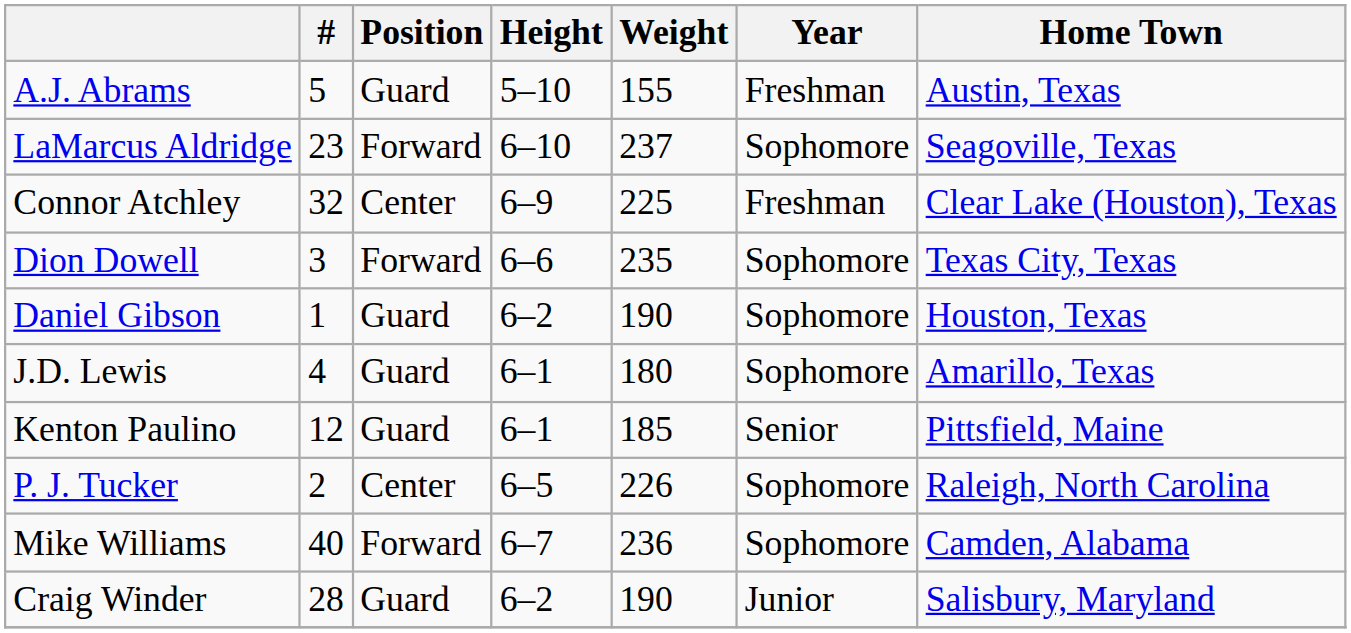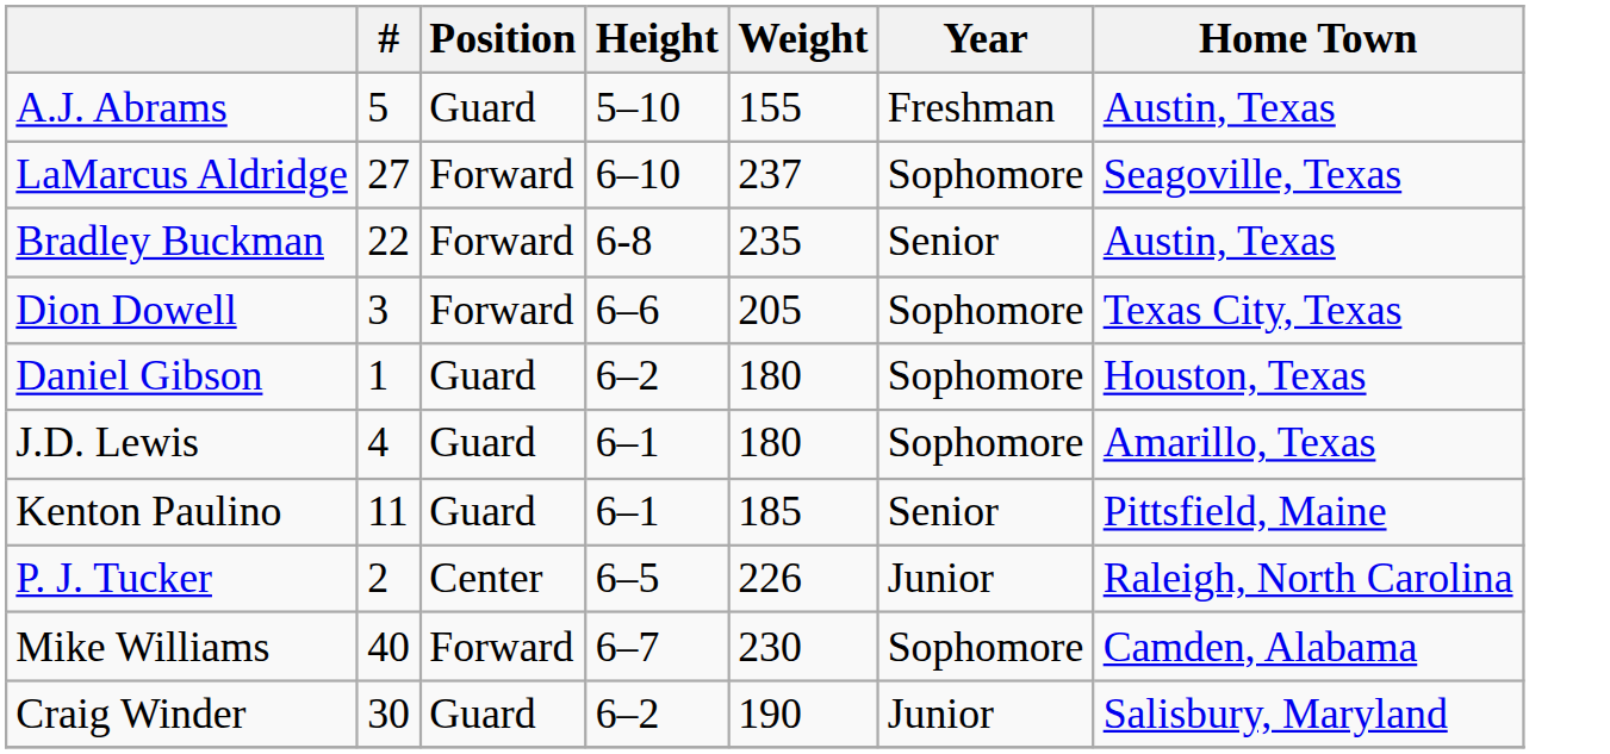LaMarcus Aldridge | #: 23 -> 27
- row: Connor Atchley | 32 | Center | 6–9 | 225 | Freshman | Clear Lake (Houston), Texas
+ row: Bradley Buckman | 22 | Forward | 6-8 | 235 | Senior | Austin, Texas
Dion Dowell | Weight: 235 -> 205
Daniel Gibson | Weight: 190 -> 180
Kenton Paulino | #: 12 -> 11
P. J. Tucker | Year: Sophomore -> Junior
Mike Williams | Weight: 236 -> 230
Craig Winder | #: 28 -> 30
